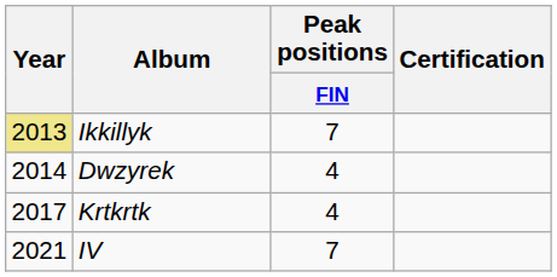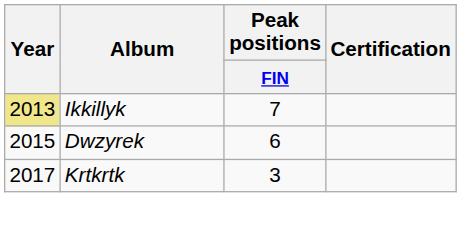Dwzyrek | Year: 2014 -> 2015
Dwzyrek | Peak positions / FIN: 4 -> 6
Krtkrtk | Peak positions / FIN: 4 -> 3
- row: 2021 | IV | 7
